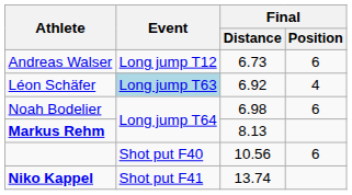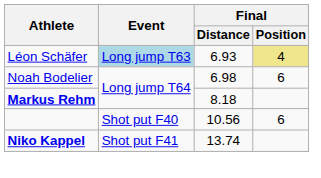- row: Andreas Walser | Long jump T12 | 6.73 | 6
Léon Schäfer | Final / Distance: 6.92 -> 6.93
Léon Schäfer | Final / Position: no background -> khaki background
Markus Rehm | Final / Distance: 8.13 -> 8.18
